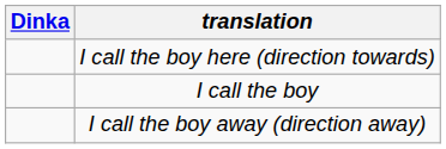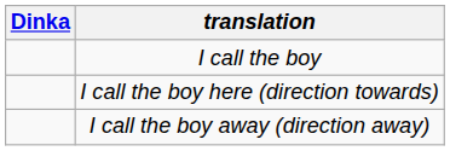rows swapped: I call the boy <-> I call the boy here (direction towards)
